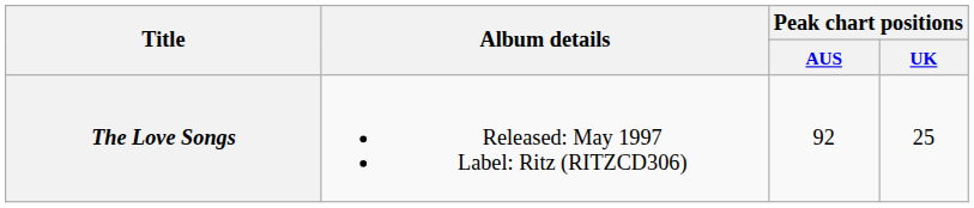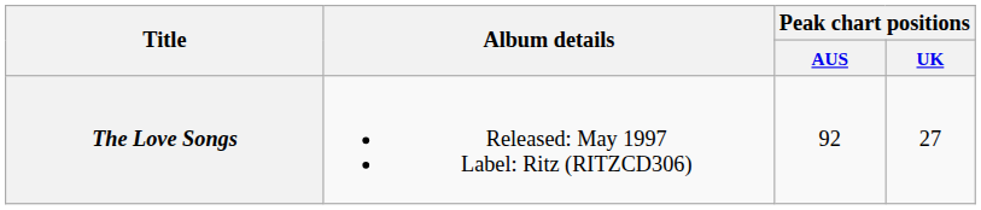The Love Songs | Peak chart positions / UK: 25 -> 27
